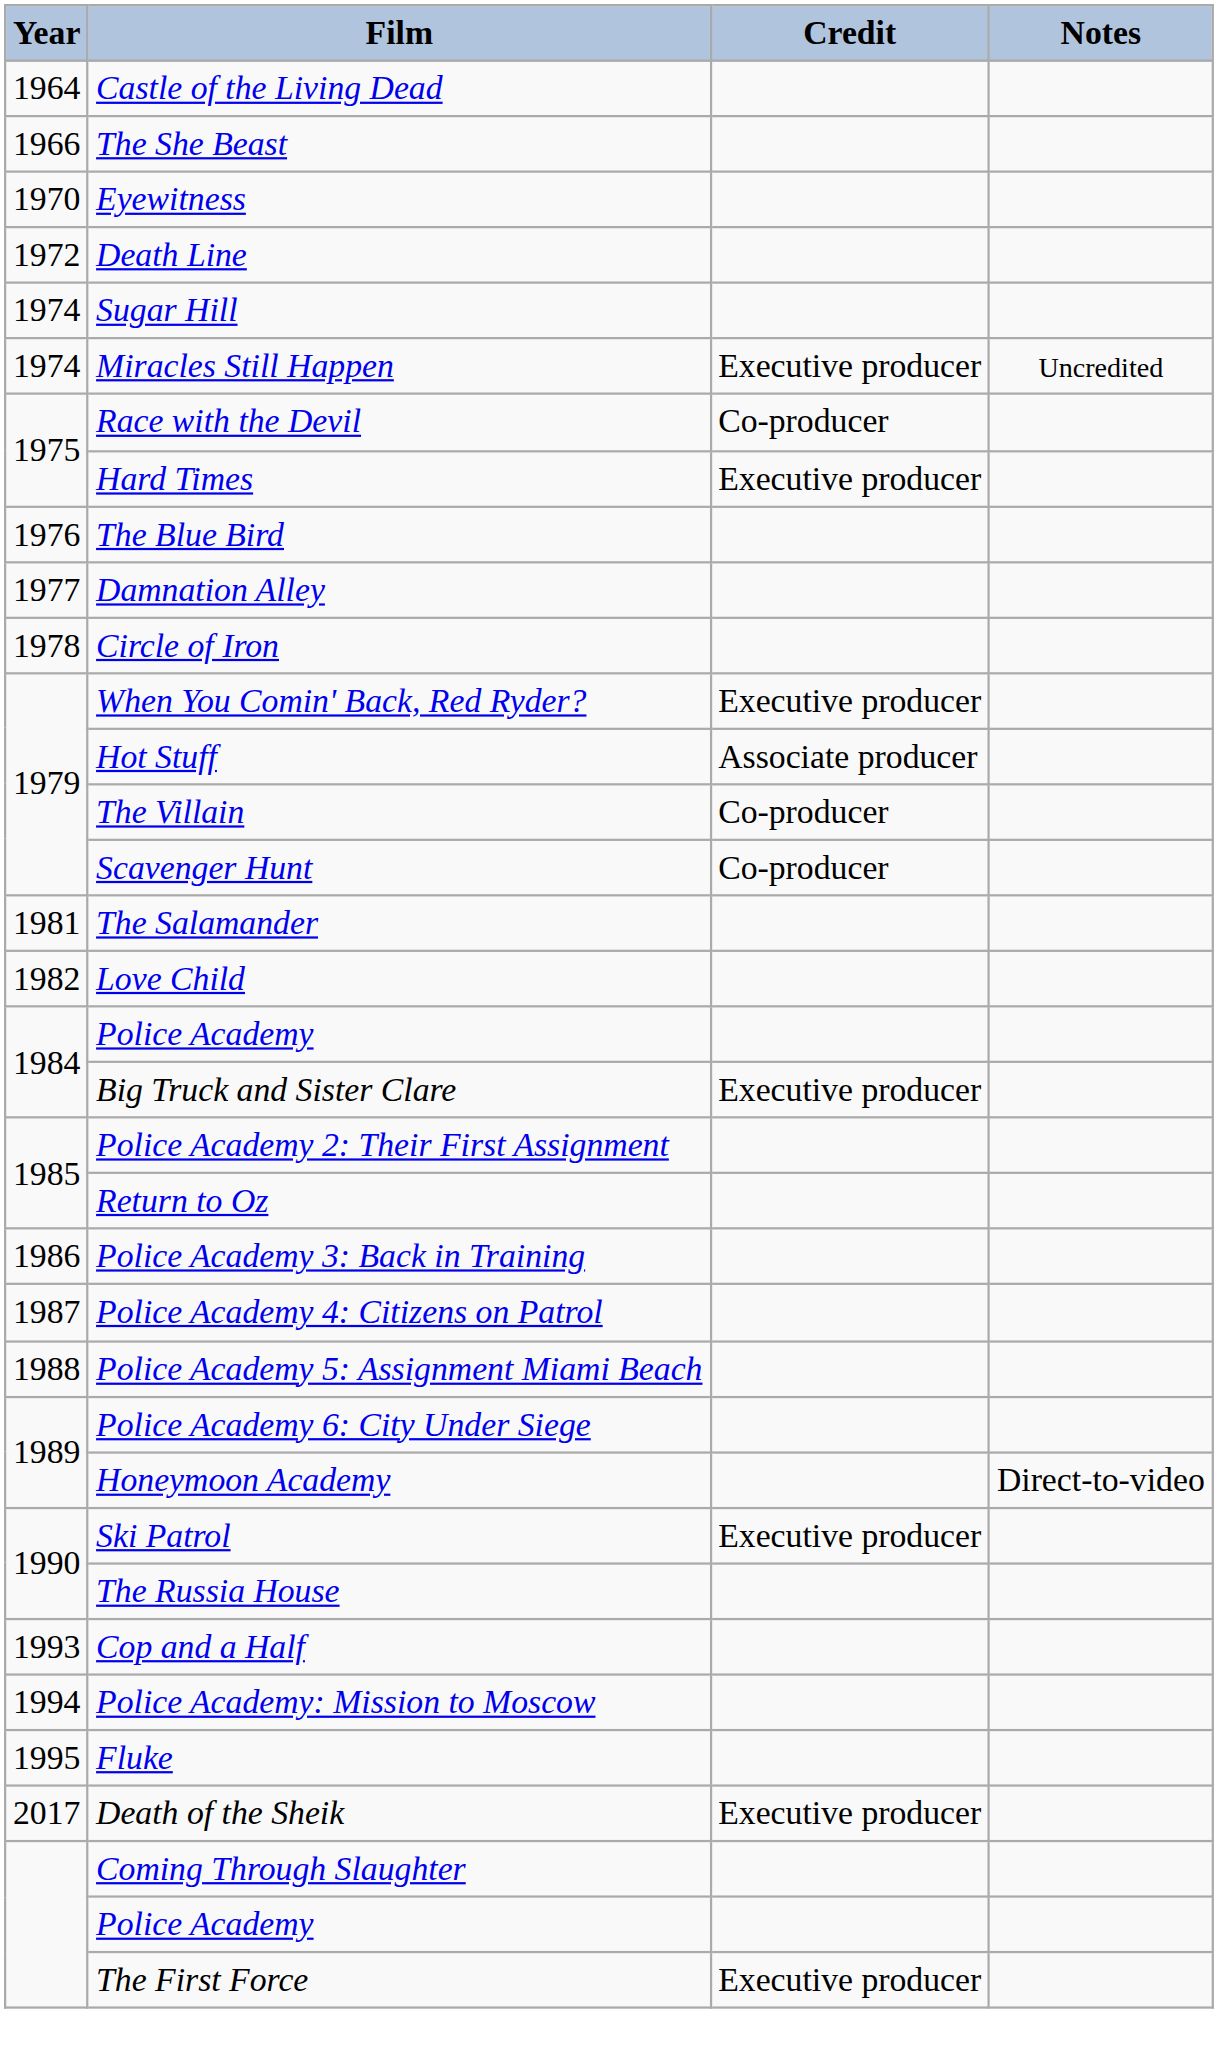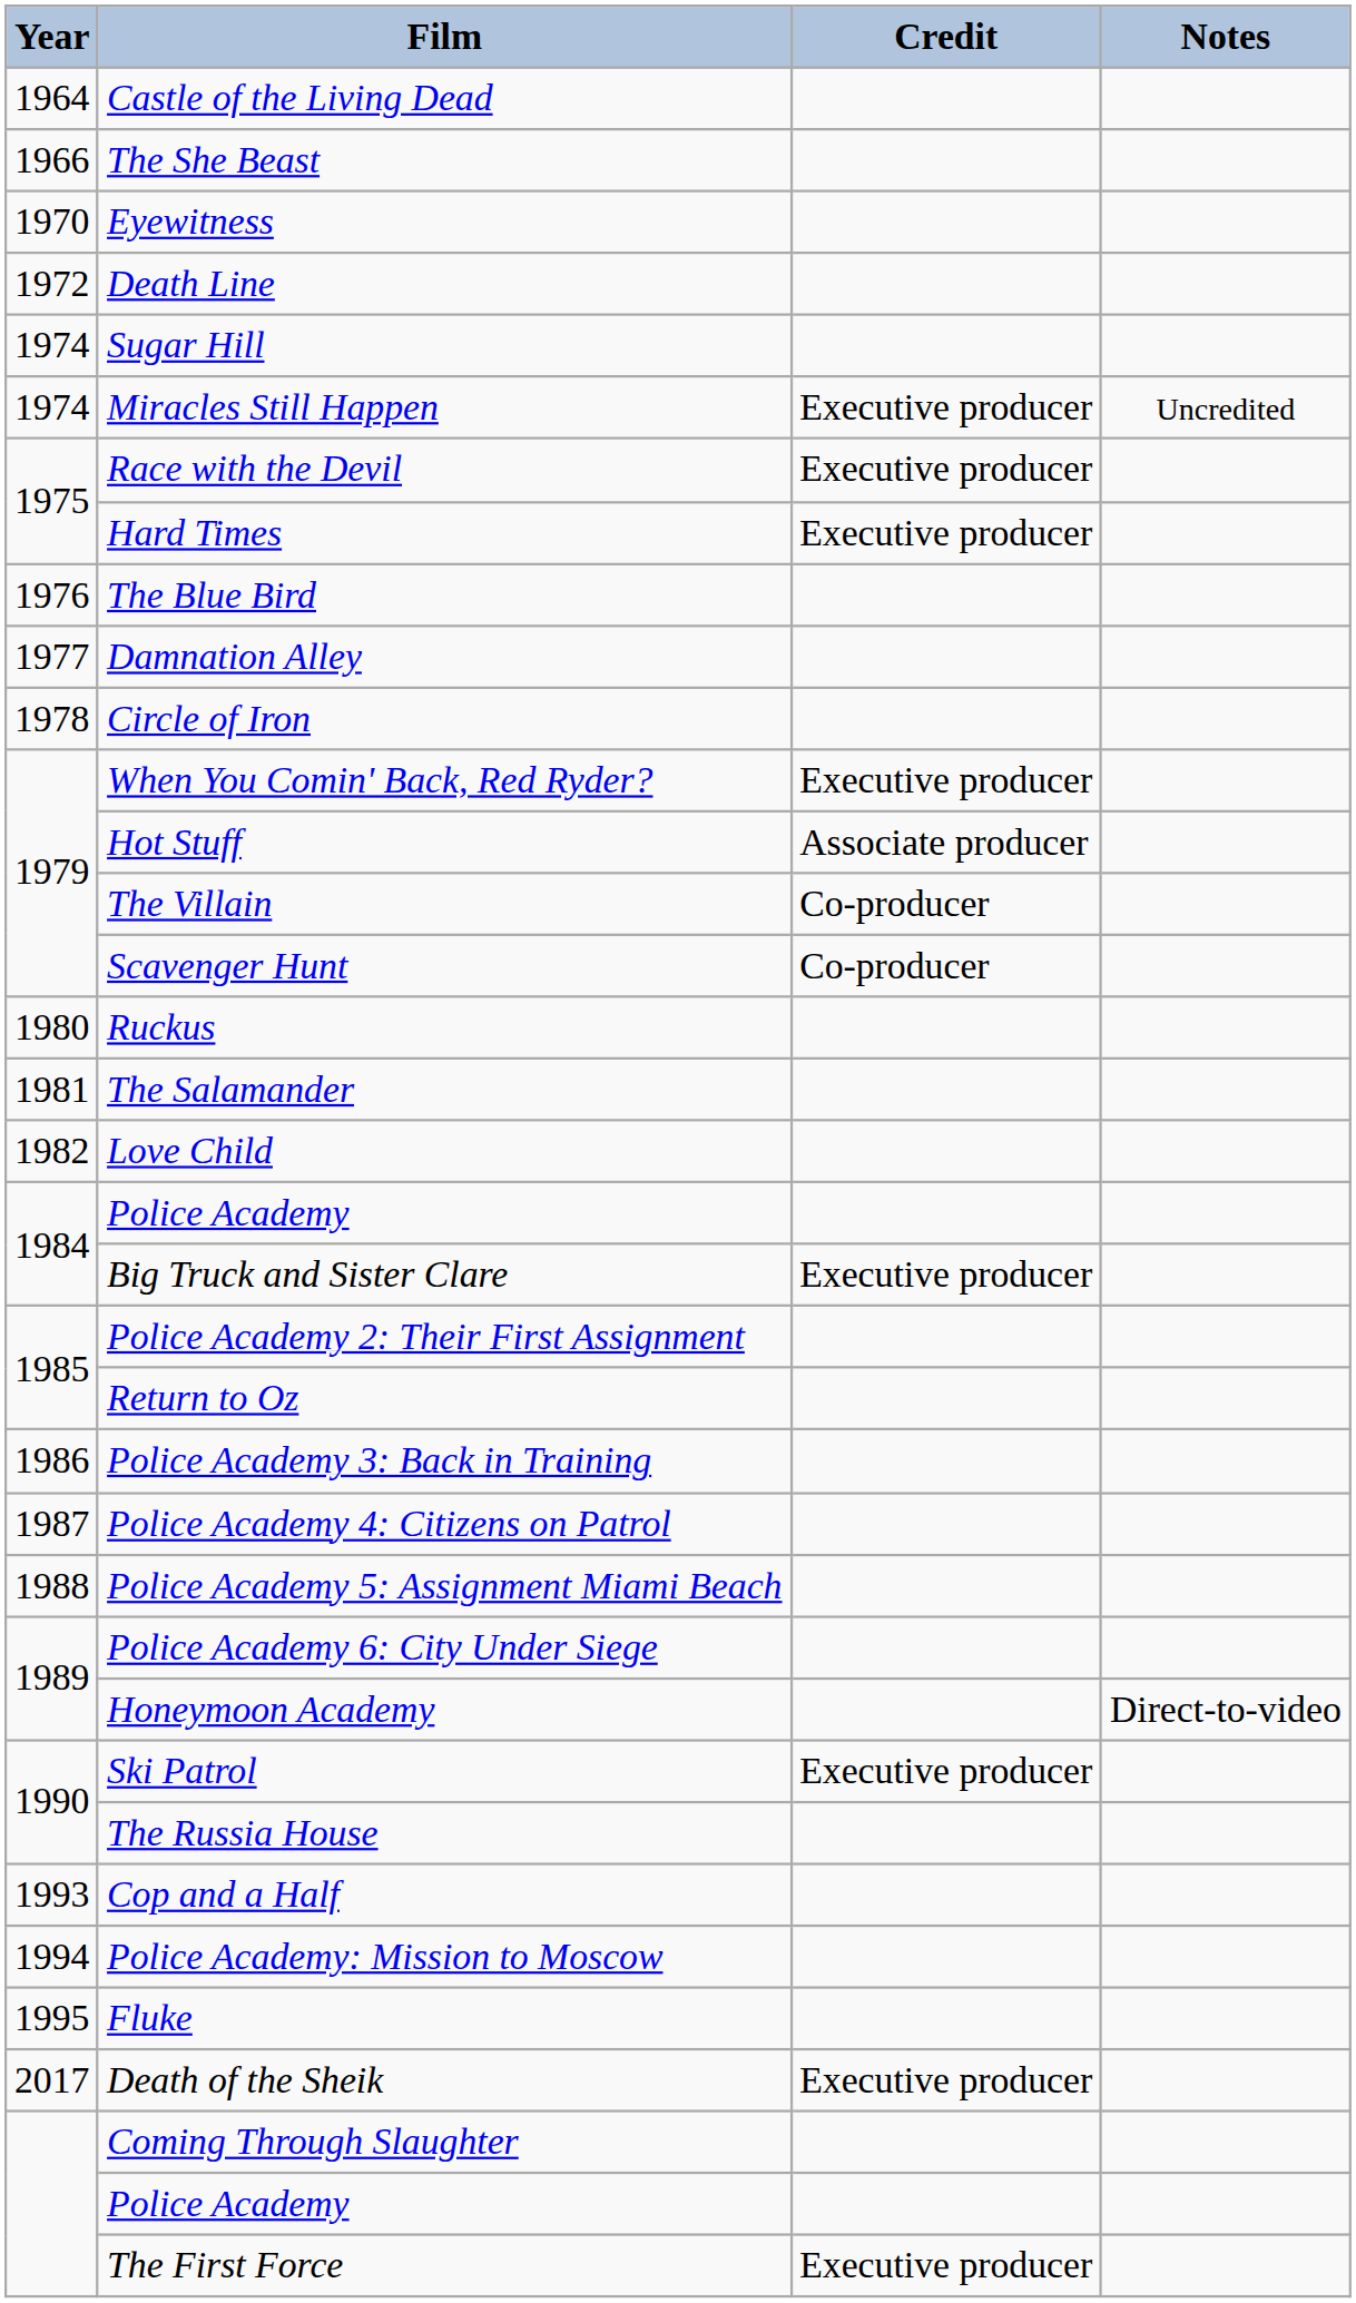Race with the Devil | Credit: Co-producer -> Executive producer
+ row: 1980 | Ruckus
